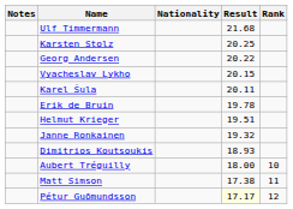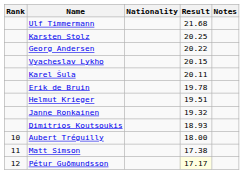columns swapped: Rank <-> Notes
